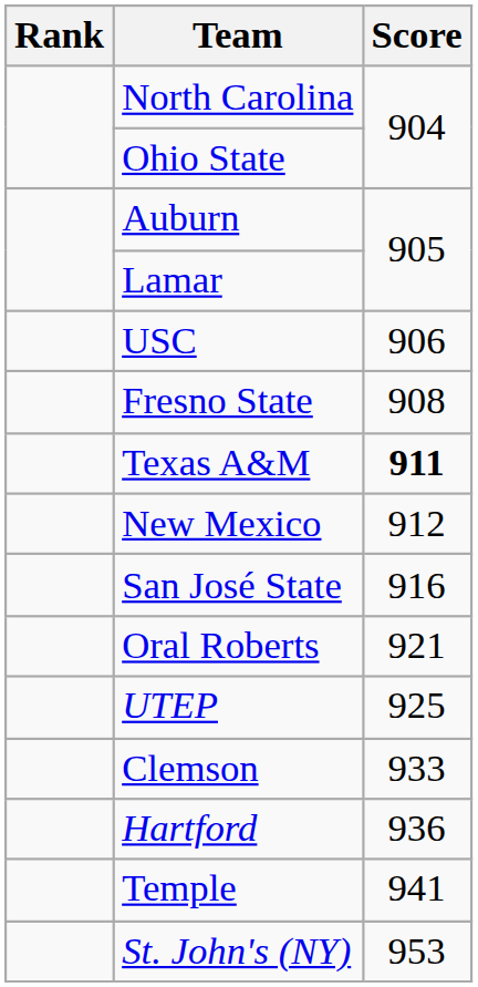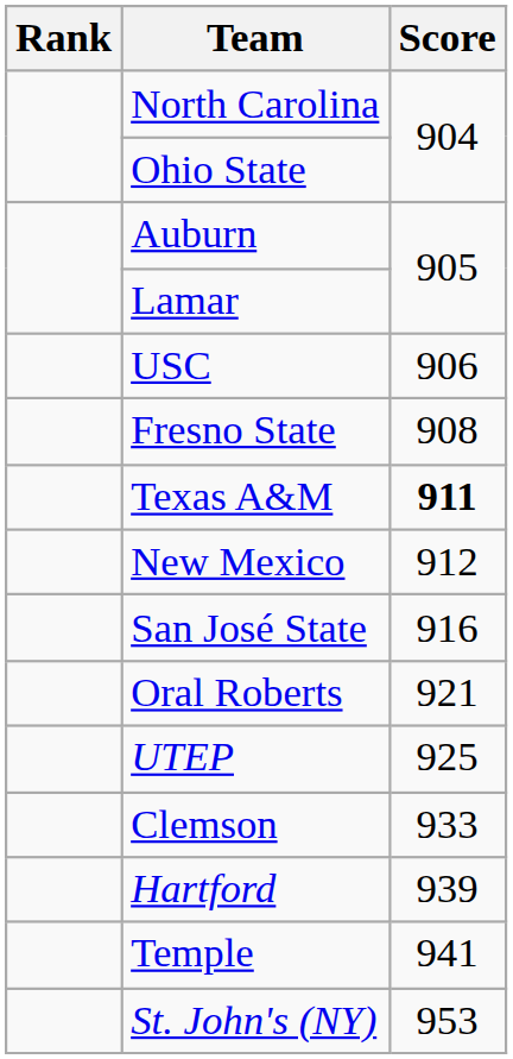Hartford | Score: 936 -> 939
